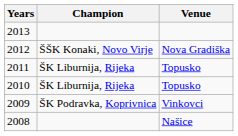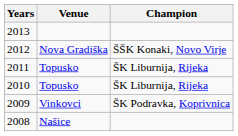columns swapped: Venue <-> Champion
